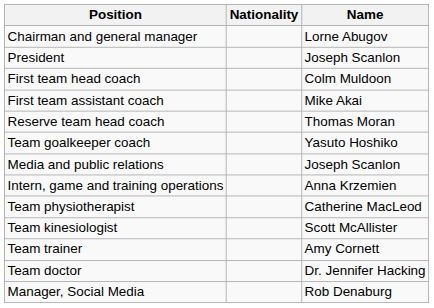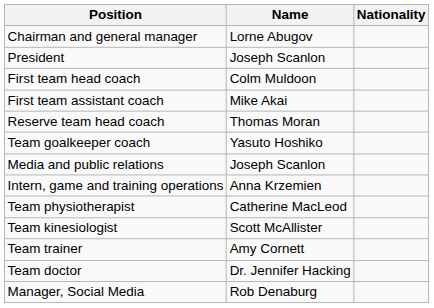columns swapped: Nationality <-> Name
